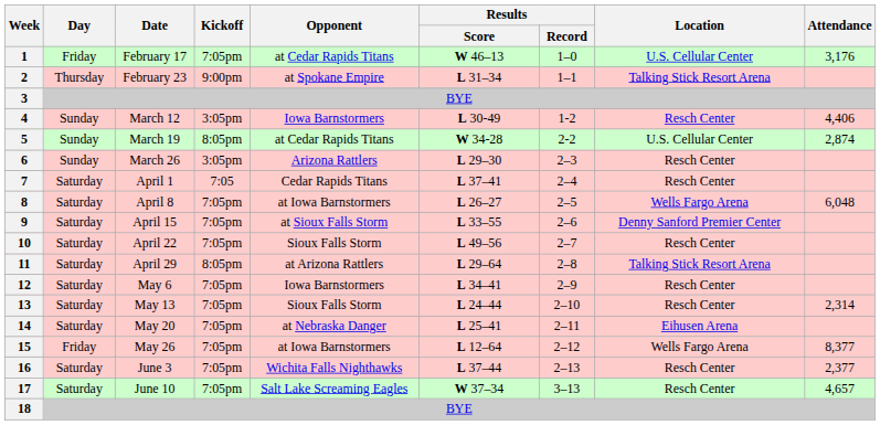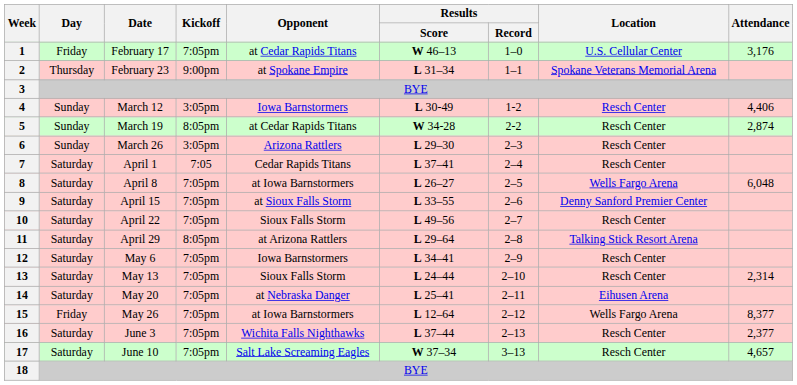2 | Location: Talking Stick Resort Arena -> Spokane Veterans Memorial Arena
5 | Location: U.S. Cellular Center -> Resch Center
